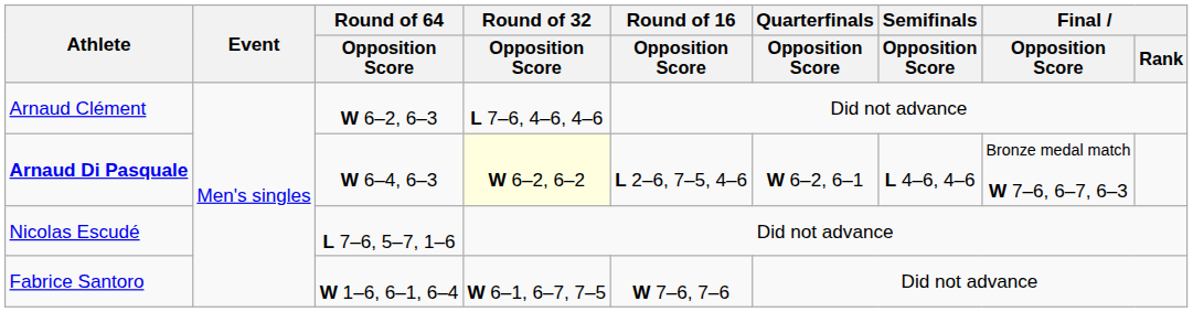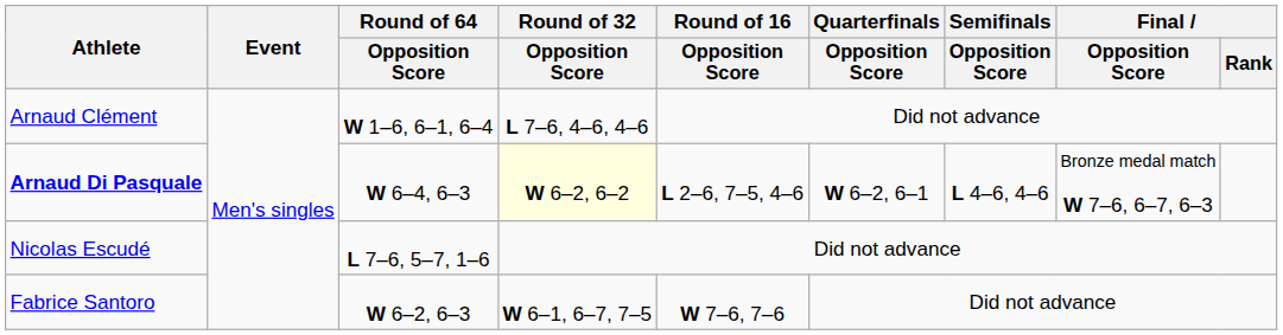Arnaud Clément | Round of 64 / Opposition Score: W 6–2, 6–3 -> W 1–6, 6–1, 6–4
Fabrice Santoro | Round of 64 / Opposition Score: W 1–6, 6–1, 6–4 -> W 6–2, 6–3
